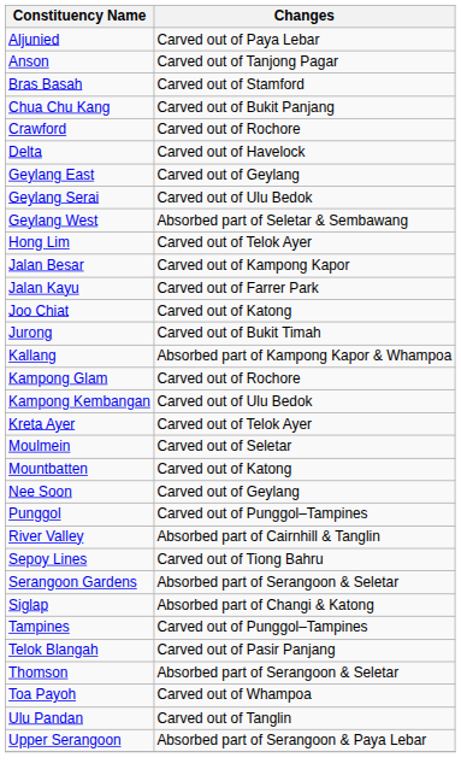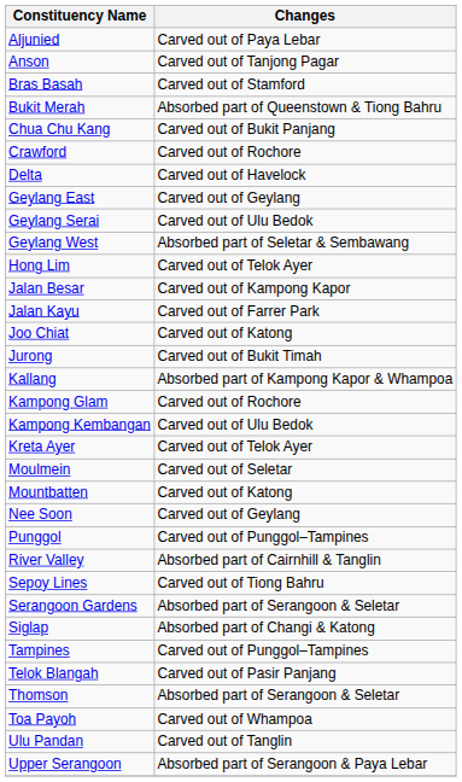+ row: Bukit Merah | Absorbed part of Queenstown & Tiong Bahru
